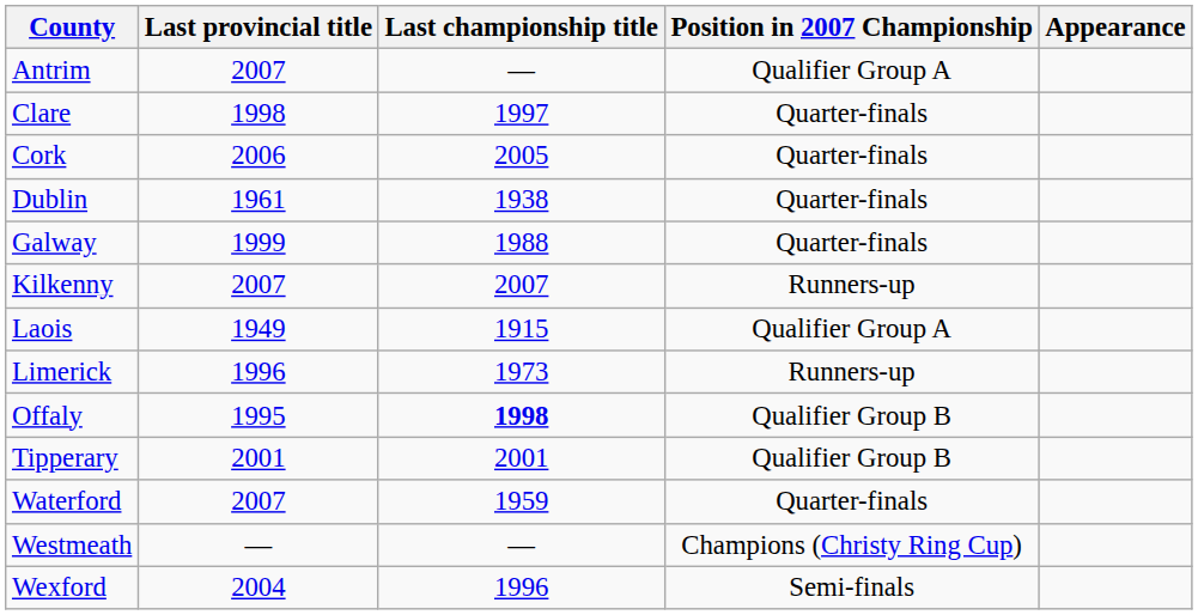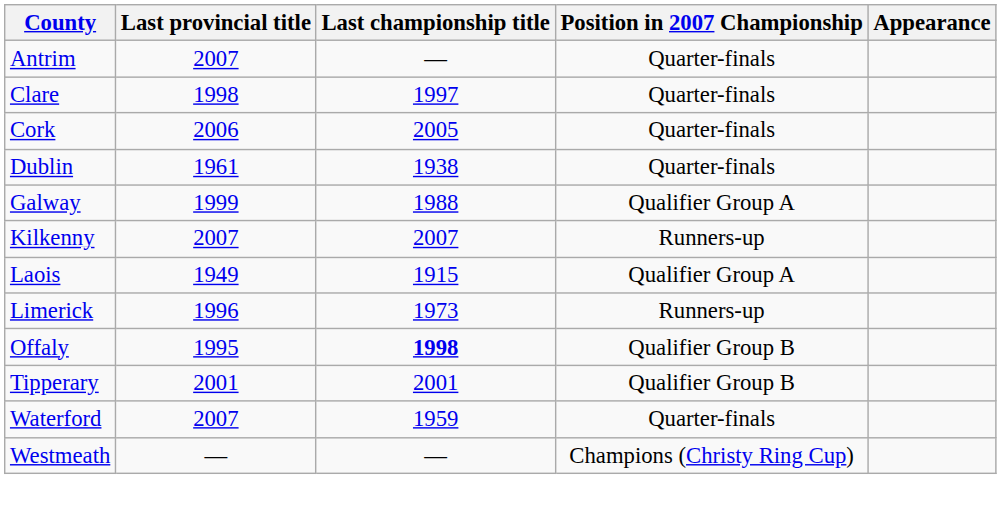Antrim | Position in 2007 Championship: Qualifier Group A -> Quarter-finals
Galway | Position in 2007 Championship: Quarter-finals -> Qualifier Group A
- row: Wexford | 2004 | 1996 | Semi-finals
